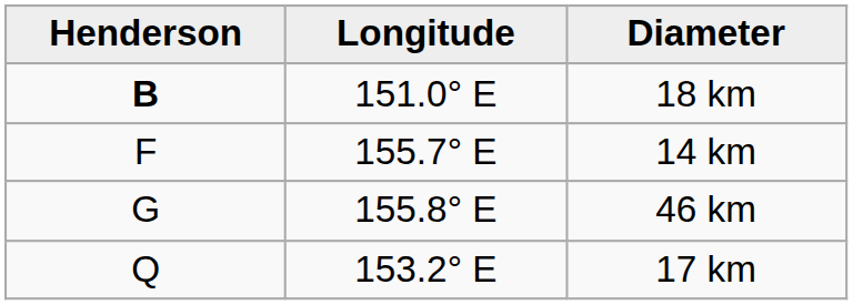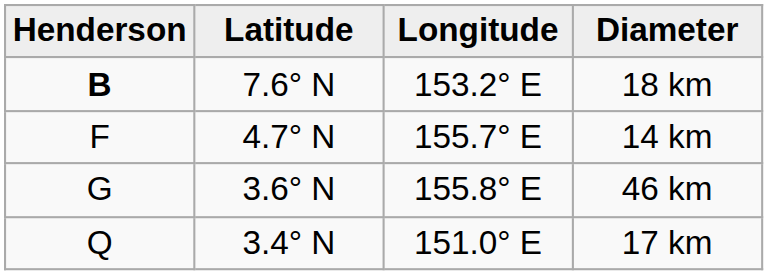+ column: Latitude | 7.6° N | 4.7° N | 3.6° N | 3.4° N
18 km | Longitude: 151.0° E -> 153.2° E
17 km | Longitude: 153.2° E -> 151.0° E
